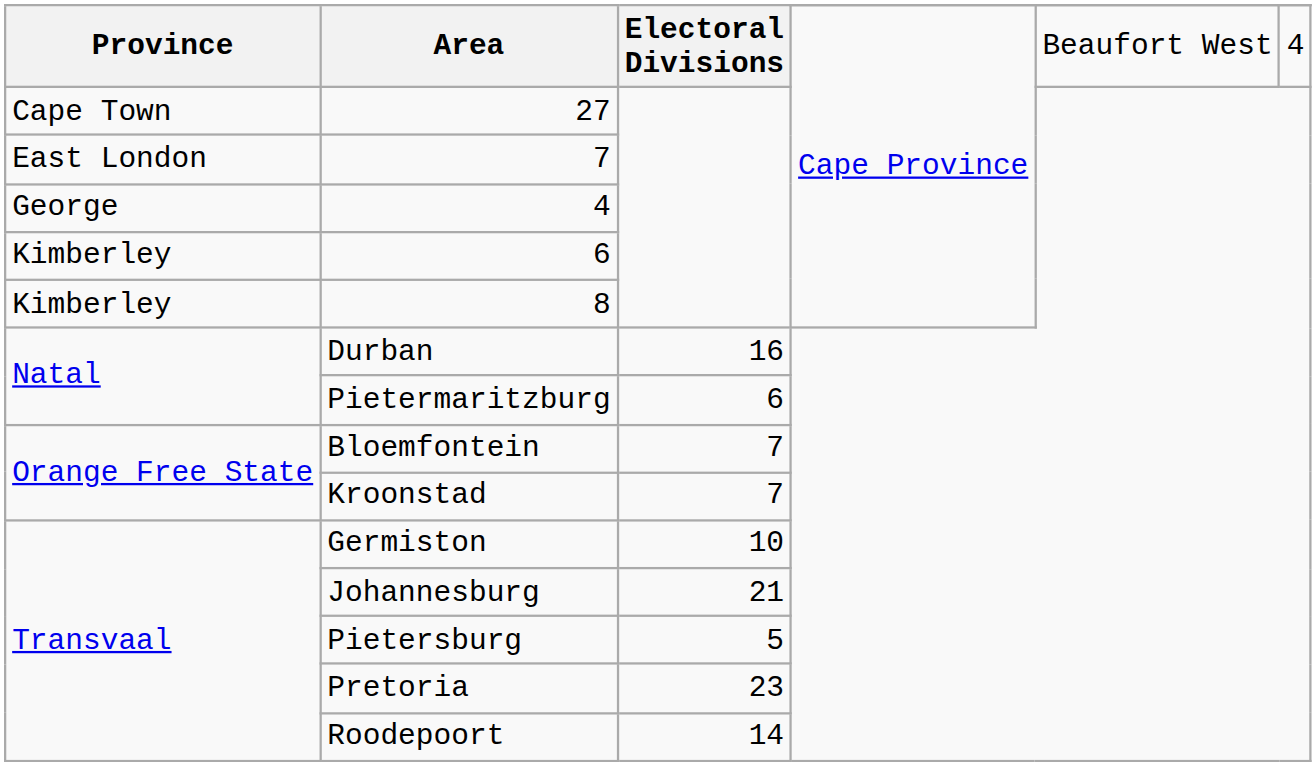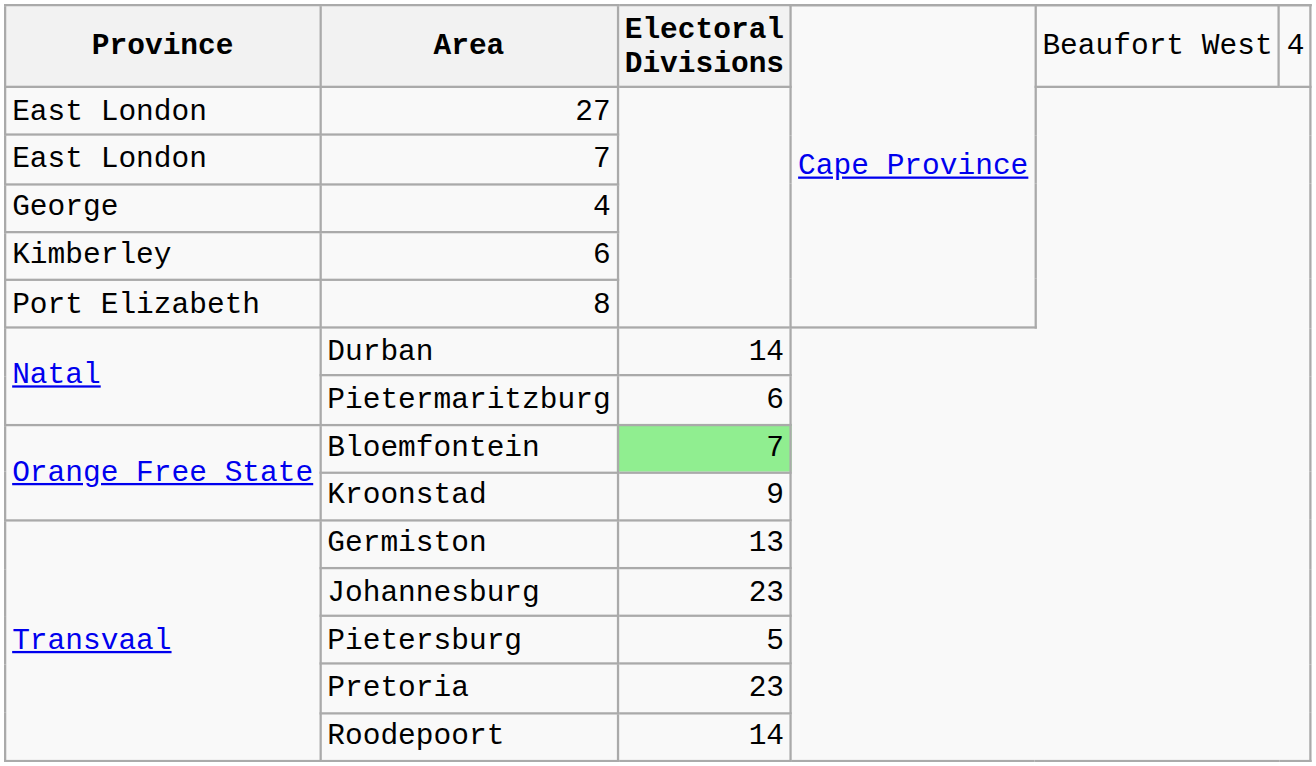27 | Province: Cape Town -> East London
8 | Province: Kimberley -> Port Elizabeth
Durban | Electoral Divisions: 16 -> 14
Bloemfontein | Electoral Divisions: no background -> lightgreen background
Kroonstad | Electoral Divisions: 7 -> 9
Germiston | Electoral Divisions: 10 -> 13
Johannesburg | Electoral Divisions: 21 -> 23
